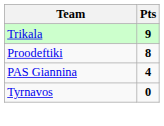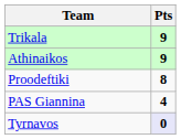+ row: Athinaikos | 9
Tyrnavos | Pts: no background -> lavender background
